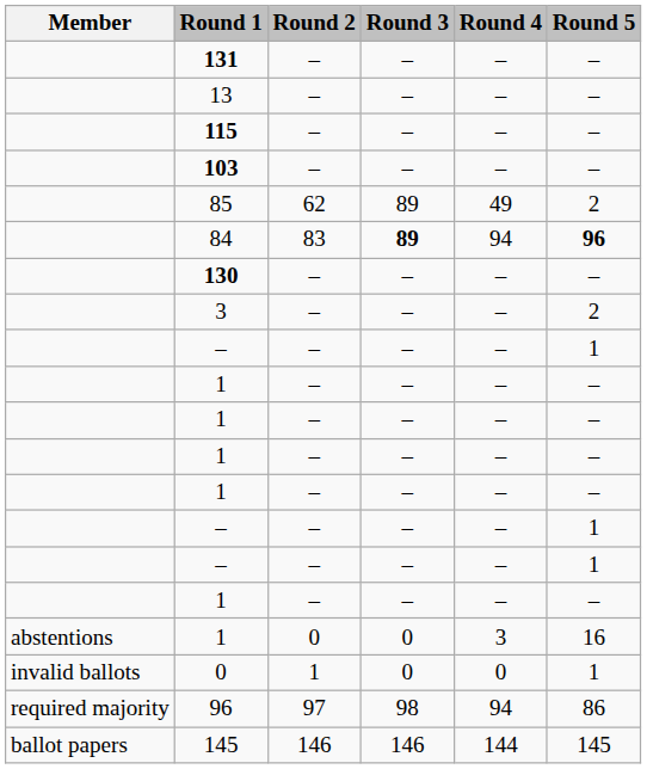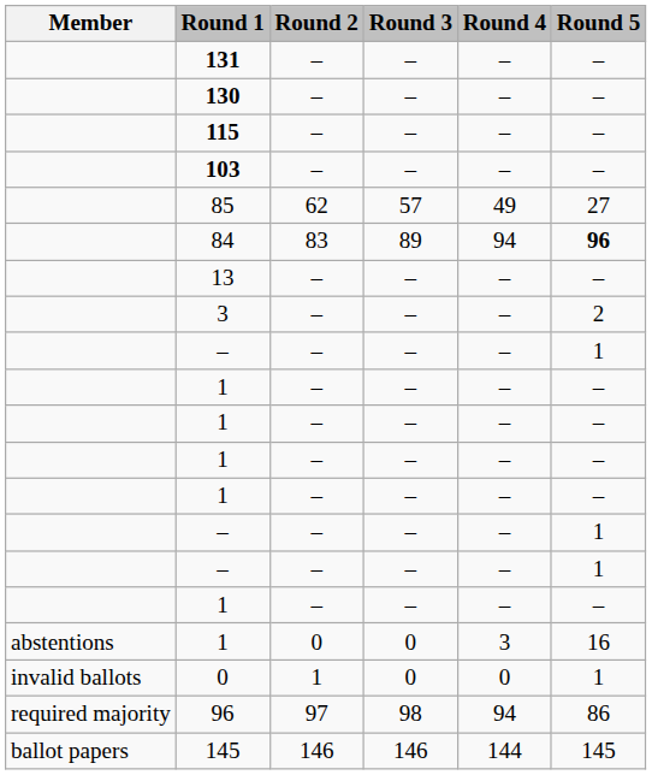rows swapped: 130 <-> 13
85 | Round 3: 89 -> 57
85 | Round 5: 2 -> 27
84 | Round 3: bold -> normal
